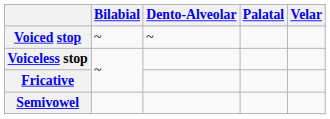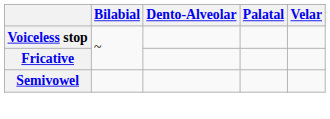- row: Voiced stop | ~ | ~
